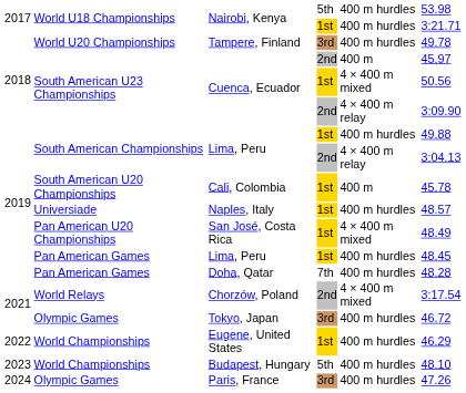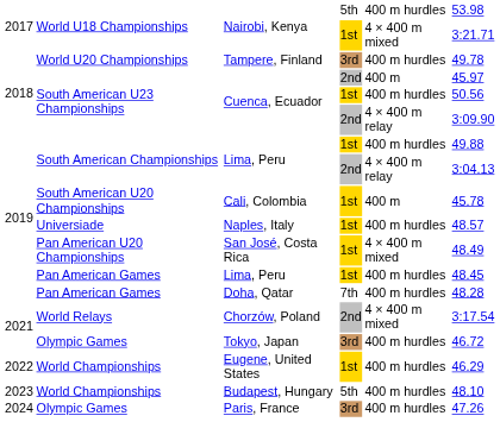Nairobi, Kenya / 1st | column 5: 400 m hurdles -> 4 × 400 m mixed
Cuenca, Ecuador / 1st | column 5: 4 × 400 m mixed -> 400 m hurdles
